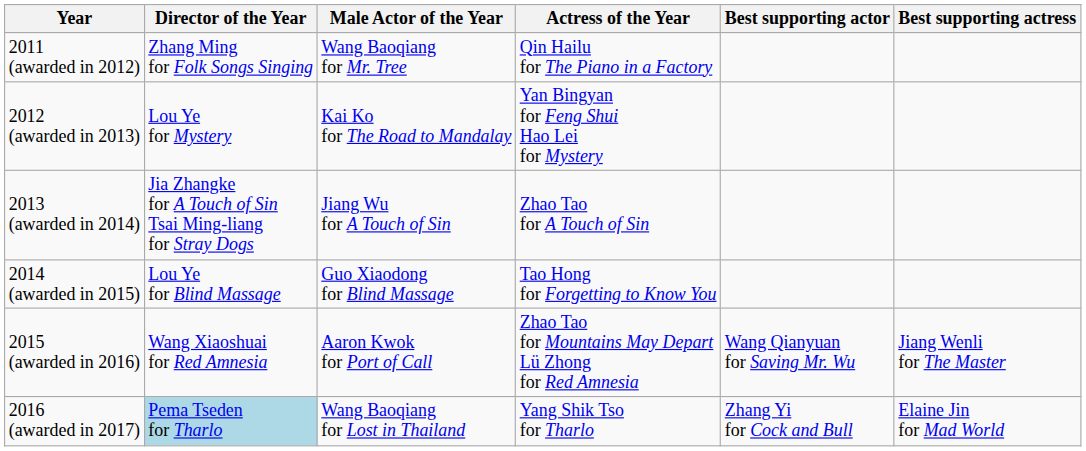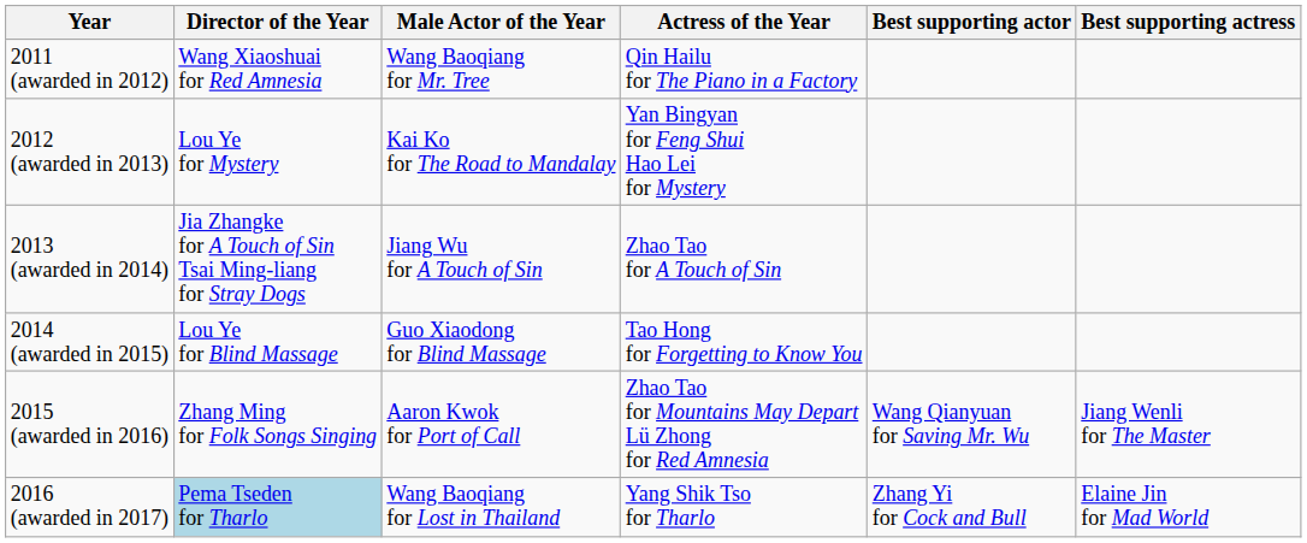2011 (awarded in 2012) | Director of the Year: Zhang Ming for Folk Songs Singing -> Wang Xiaoshuai for Red Amnesia
2015 (awarded in 2016) | Director of the Year: Wang Xiaoshuai for Red Amnesia -> Zhang Ming for Folk Songs Singing
